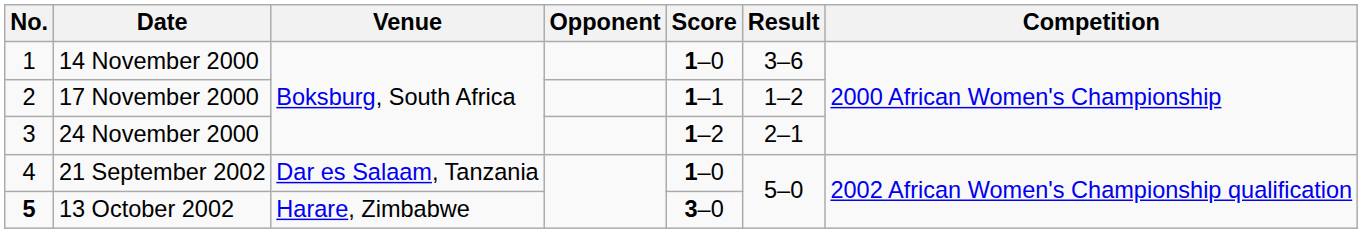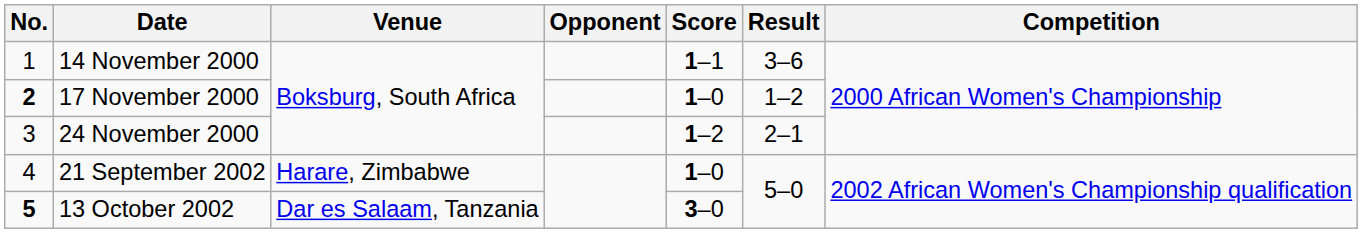14 November 2000 | Score: 1–0 -> 1–1
17 November 2000 | No.: normal -> bold
17 November 2000 | Score: 1–1 -> 1–0
21 September 2002 | Venue: Dar es Salaam, Tanzania -> Harare, Zimbabwe
13 October 2002 | Venue: Harare, Zimbabwe -> Dar es Salaam, Tanzania
